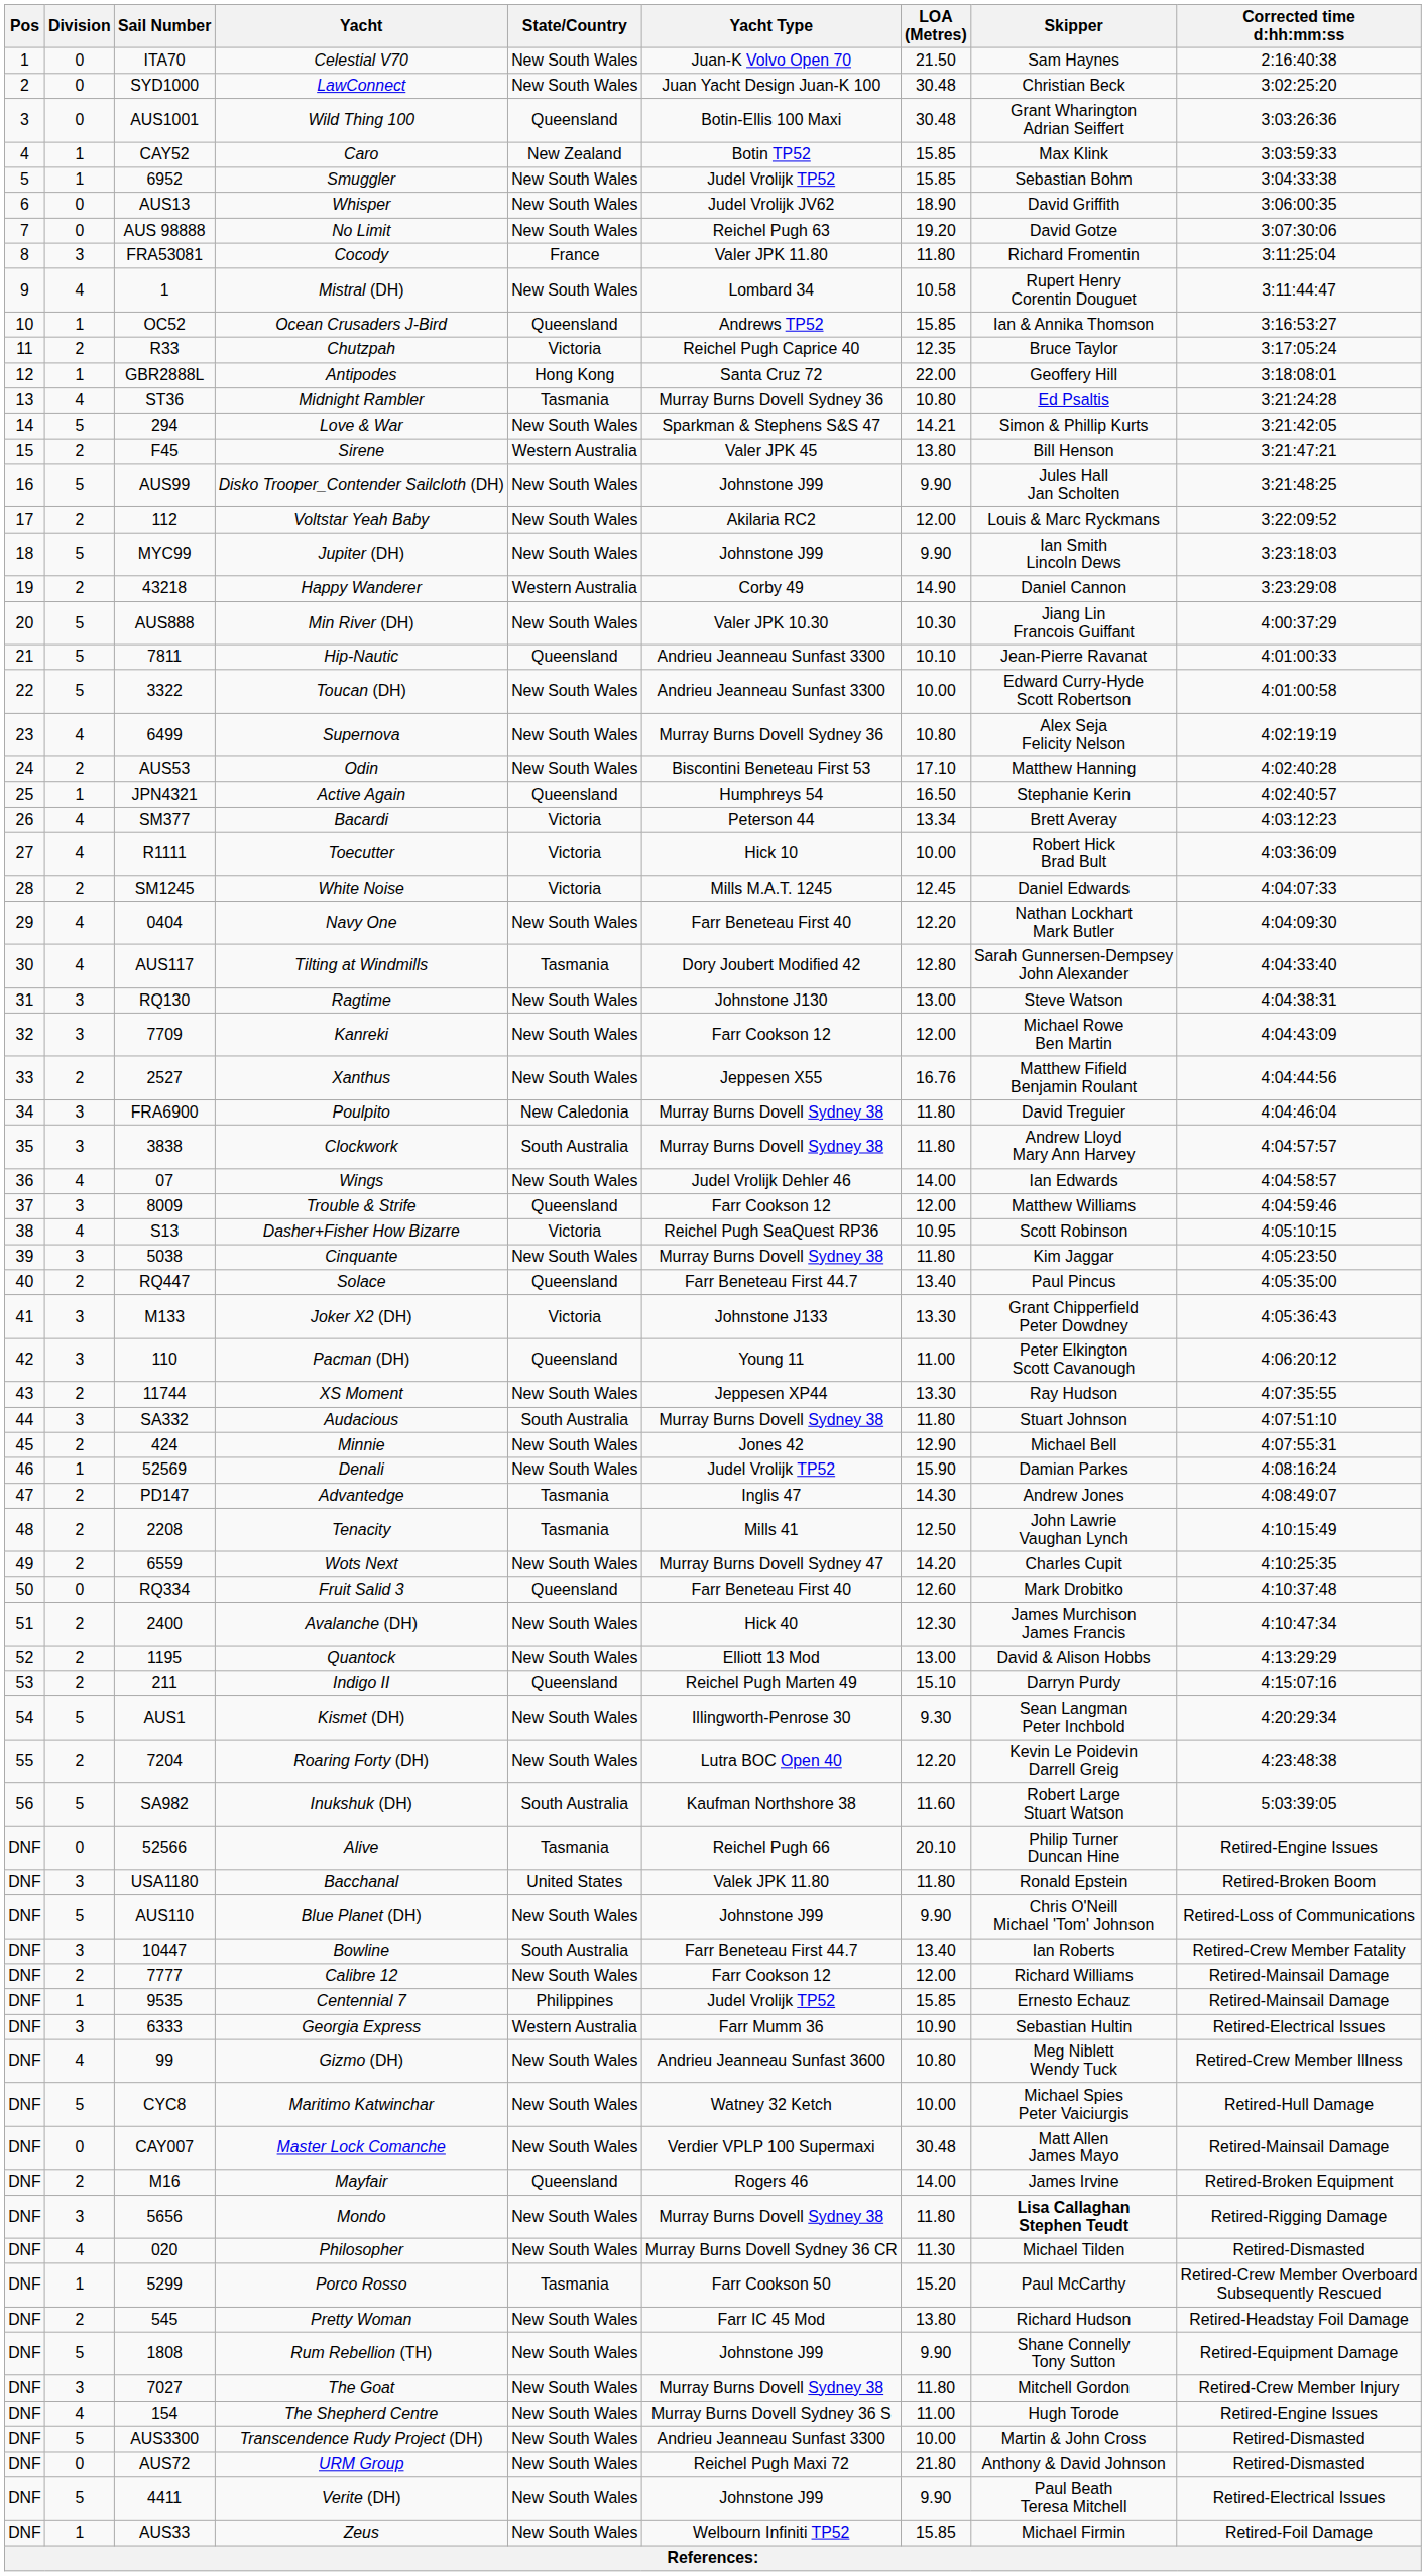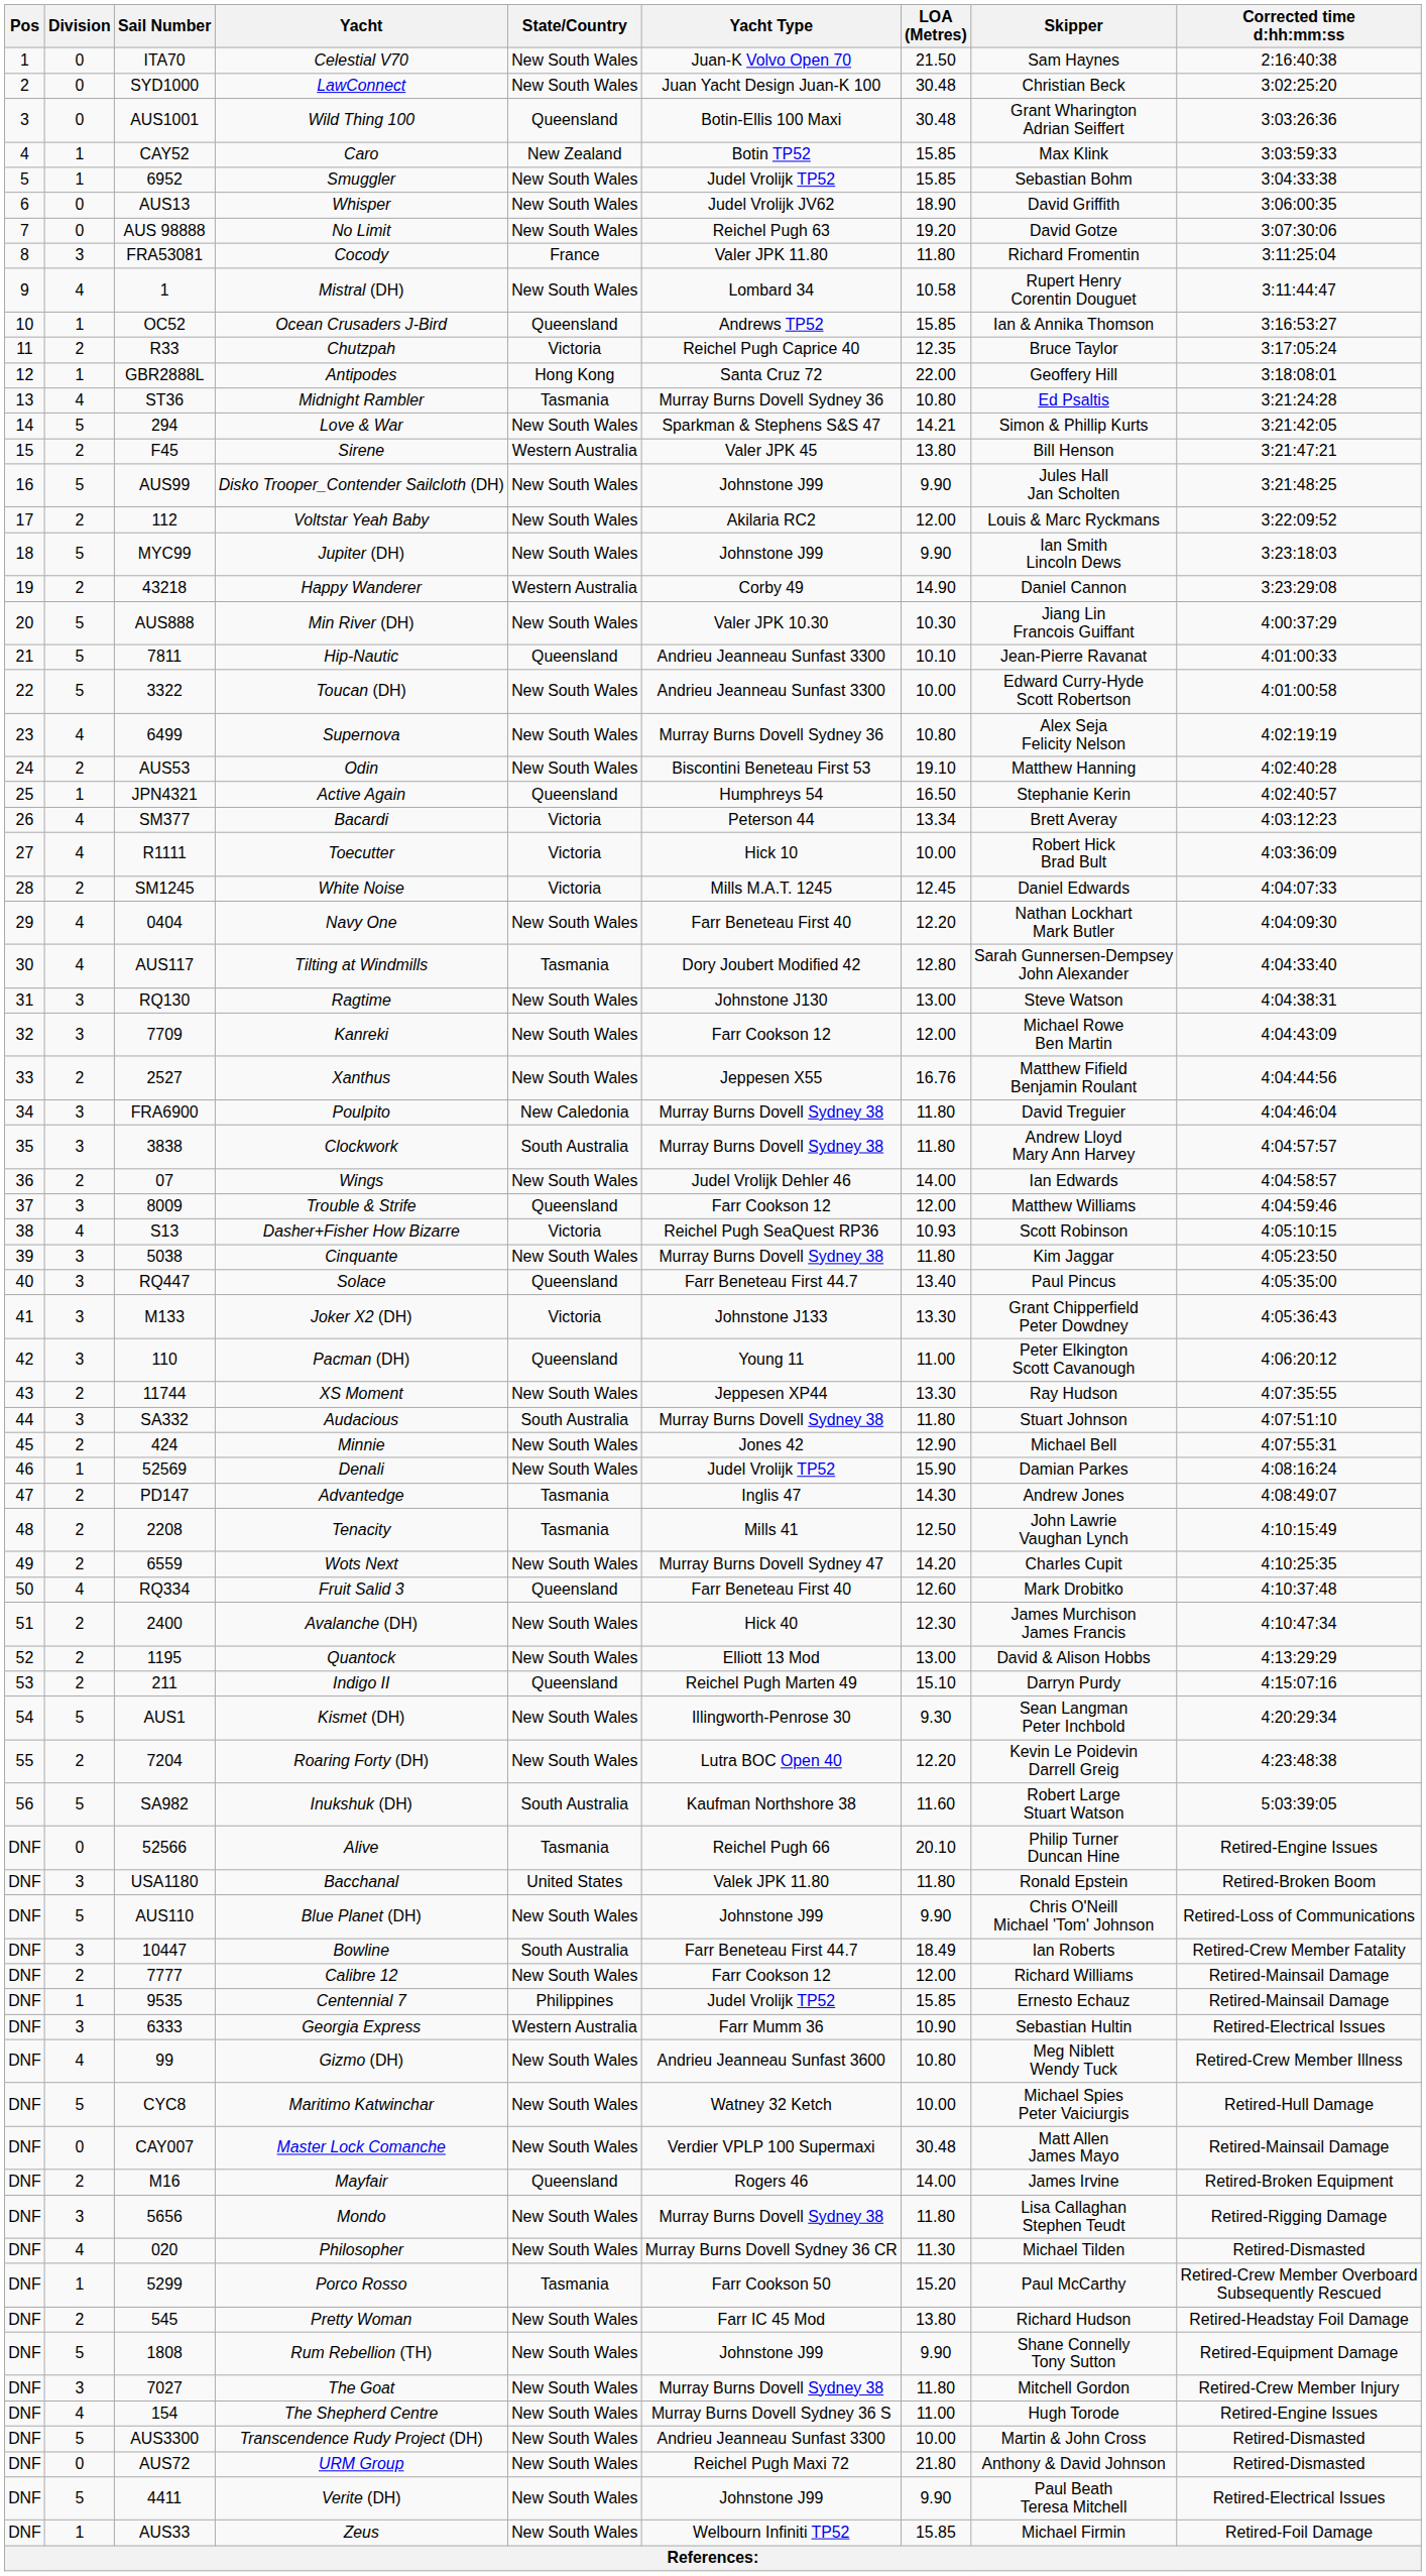Odin | LOA (Metres): 17.10 -> 19.10
Wings | Division: 4 -> 2
Dasher+Fisher How Bizarre | LOA (Metres): 10.95 -> 10.93
Solace | Division: 2 -> 3
Fruit Salid 3 | Division: 0 -> 4
Bowline | LOA (Metres): 13.40 -> 18.49
Mondo | Skipper: bold -> normal
